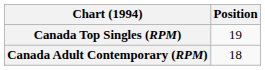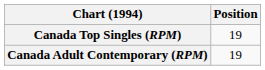Canada Adult Contemporary (RPM) | Position: 18 -> 19
